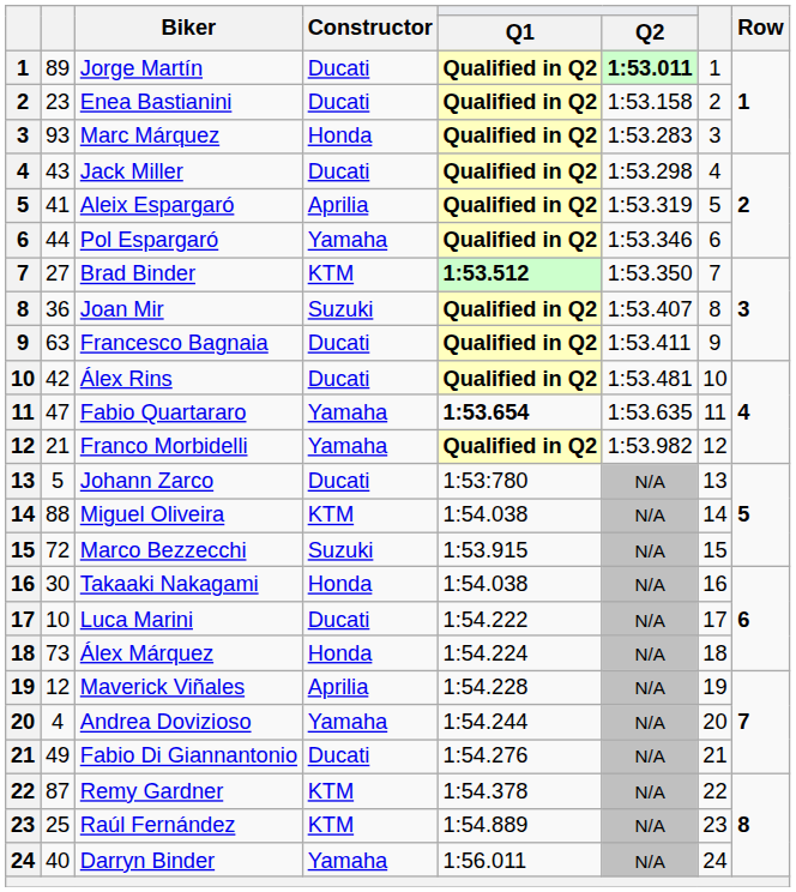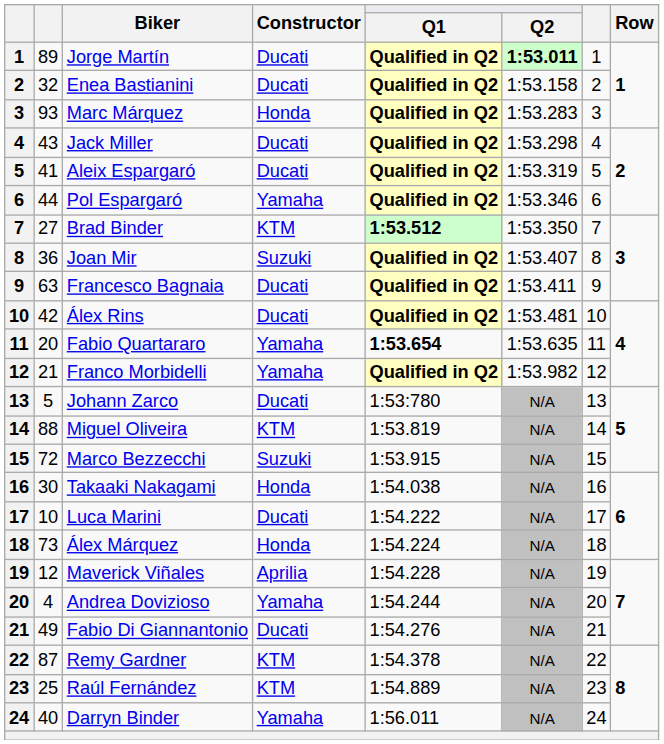Enea Bastianini | column 2: 23 -> 32
Aleix Espargaró | Constructor: Aprilia -> Ducati
Fabio Quartararo | column 2: 47 -> 20
Miguel Oliveira | Q1: 1:54.038 -> 1:53.819
